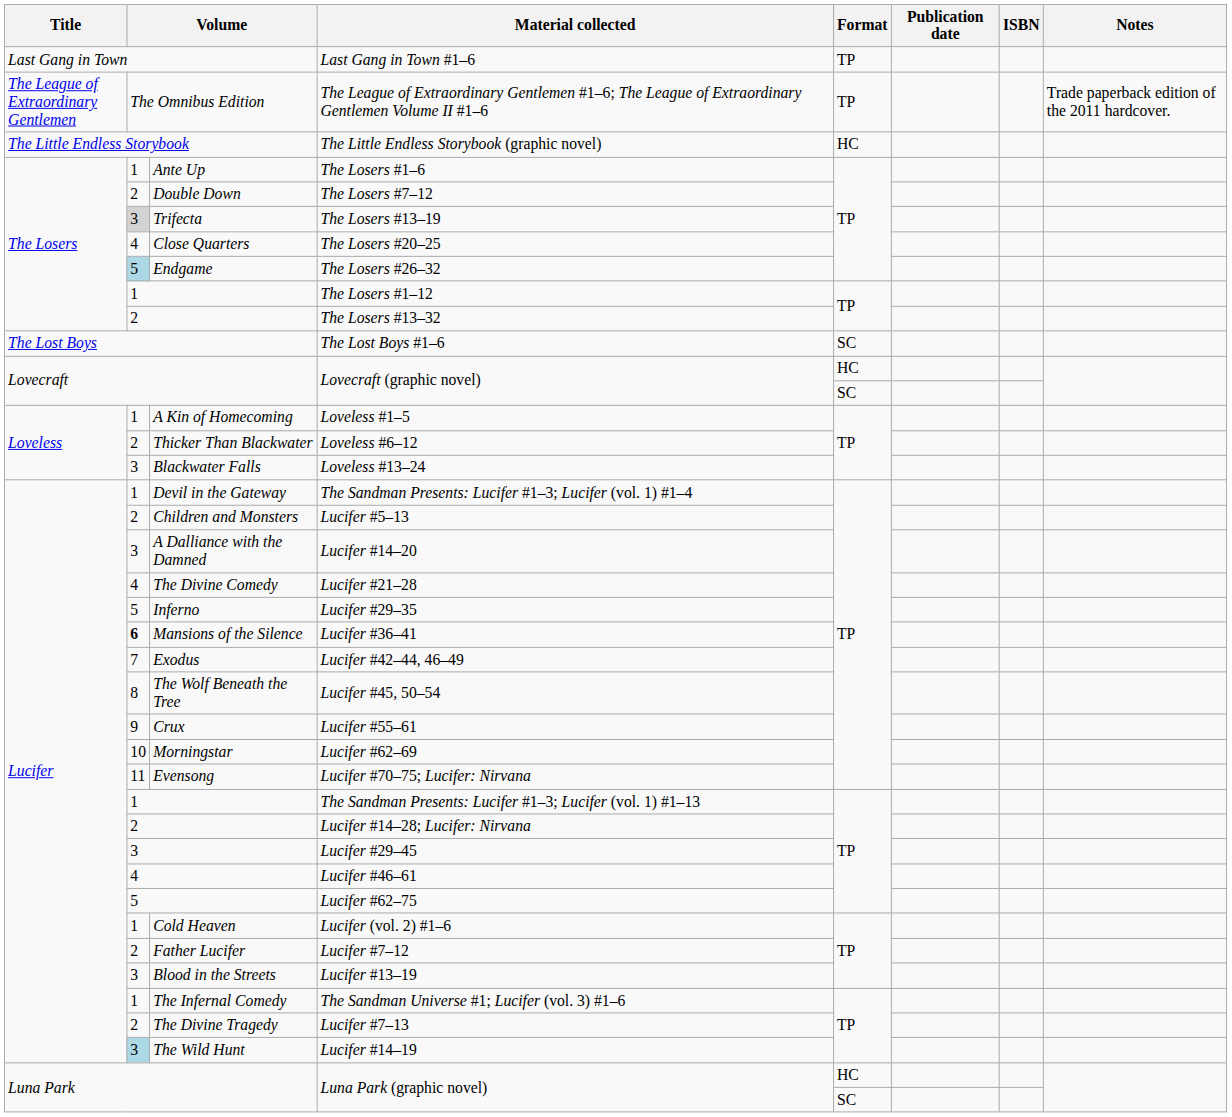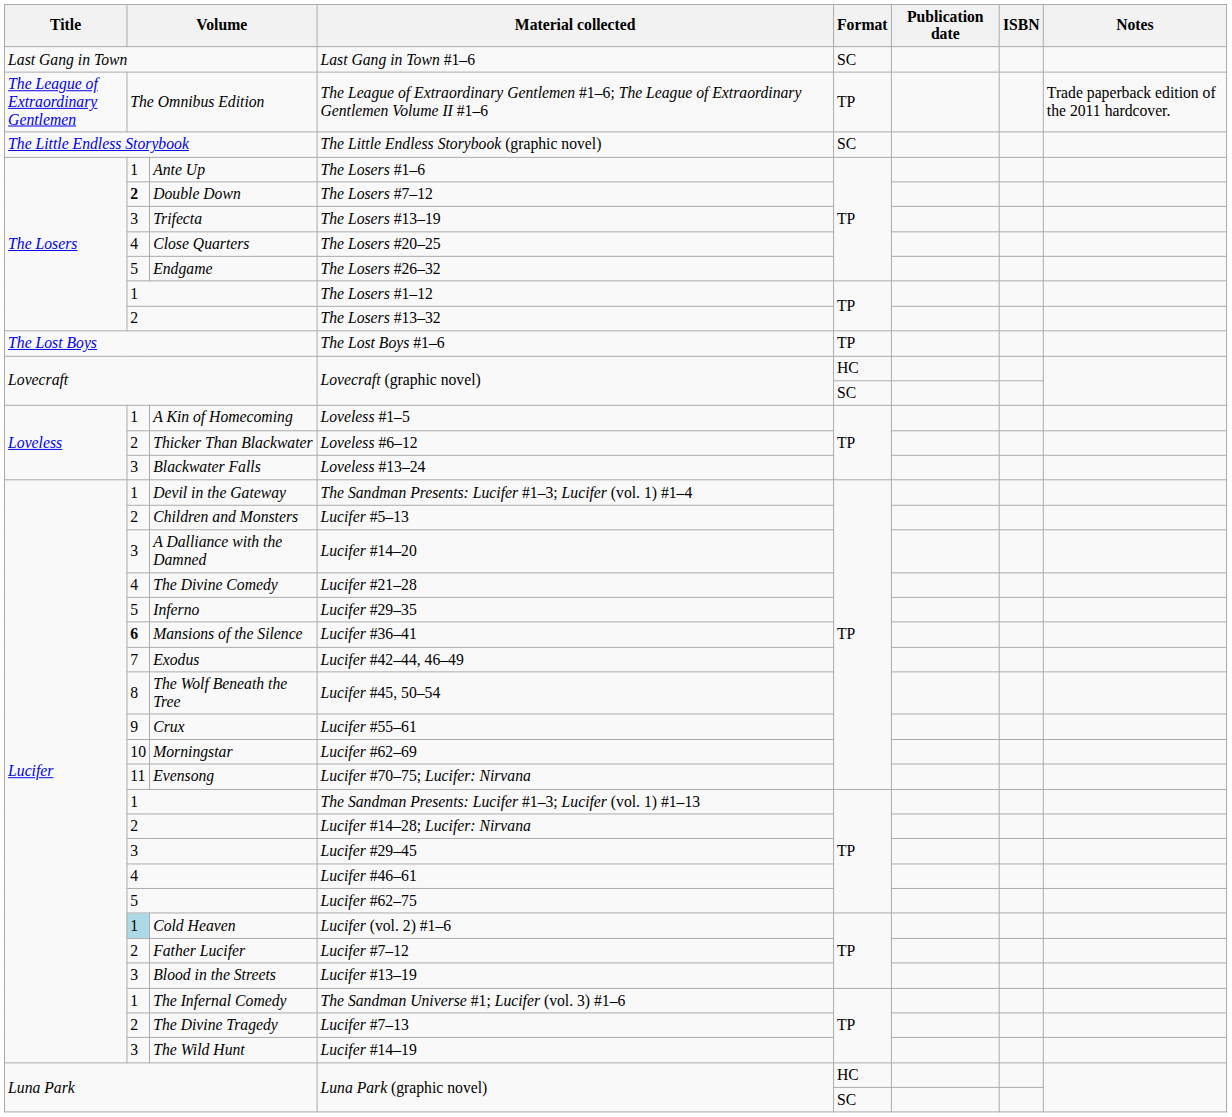Last Gang in Town #1–6 | Format: TP -> SC
The Little Endless Storybook (graphic novel) | Format: HC -> SC
The Losers #7–12 | column 2: normal -> bold
The Losers #13–19 | column 2: lightgrey background -> no background
The Losers #26–32 | column 2: lightblue background -> no background
The Lost Boys #1–6 | Format: SC -> TP
Lucifer (vol. 2) #1–6 | column 2: no background -> lightblue background
Lucifer #14–19 | column 2: lightblue background -> no background
